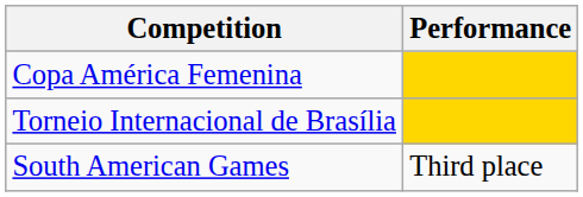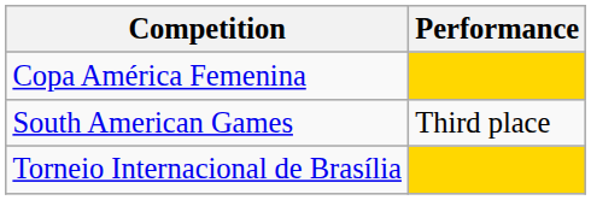rows swapped: South American Games <-> Torneio Internacional de Brasília
